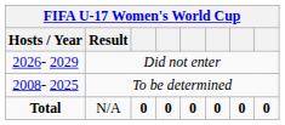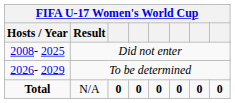Did not enter | Hosts / Year: 2026- 2029 -> 2008- 2025
To be determined | Hosts / Year: 2008- 2025 -> 2026- 2029
